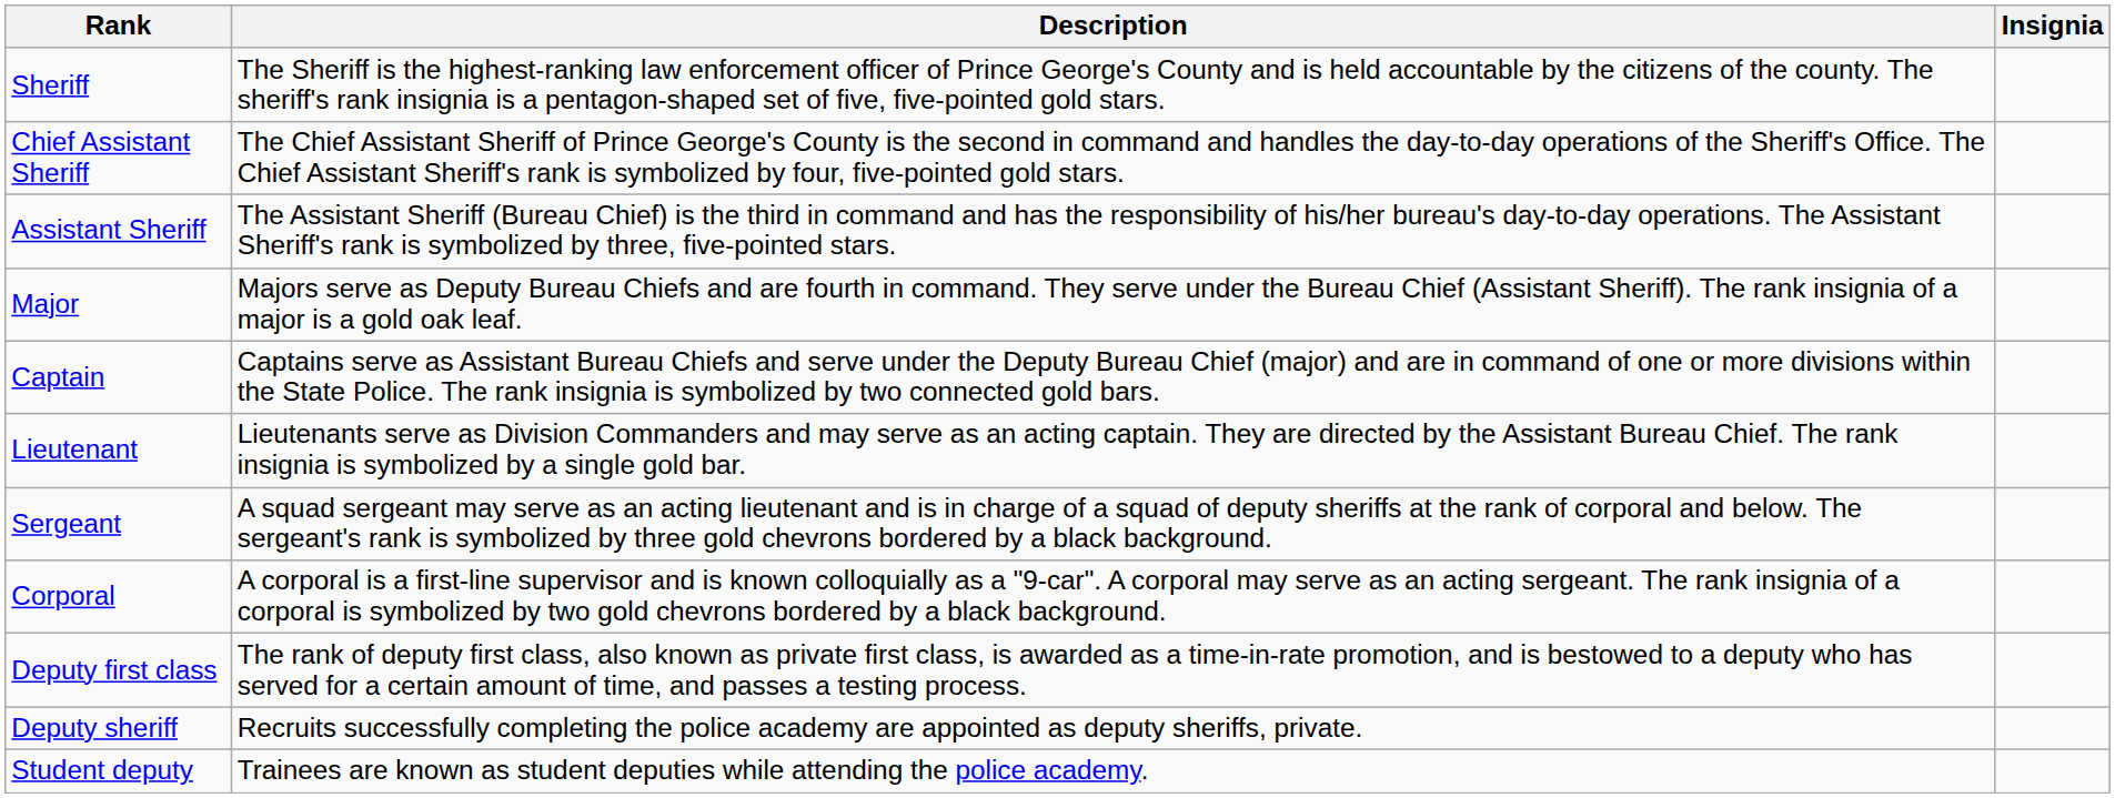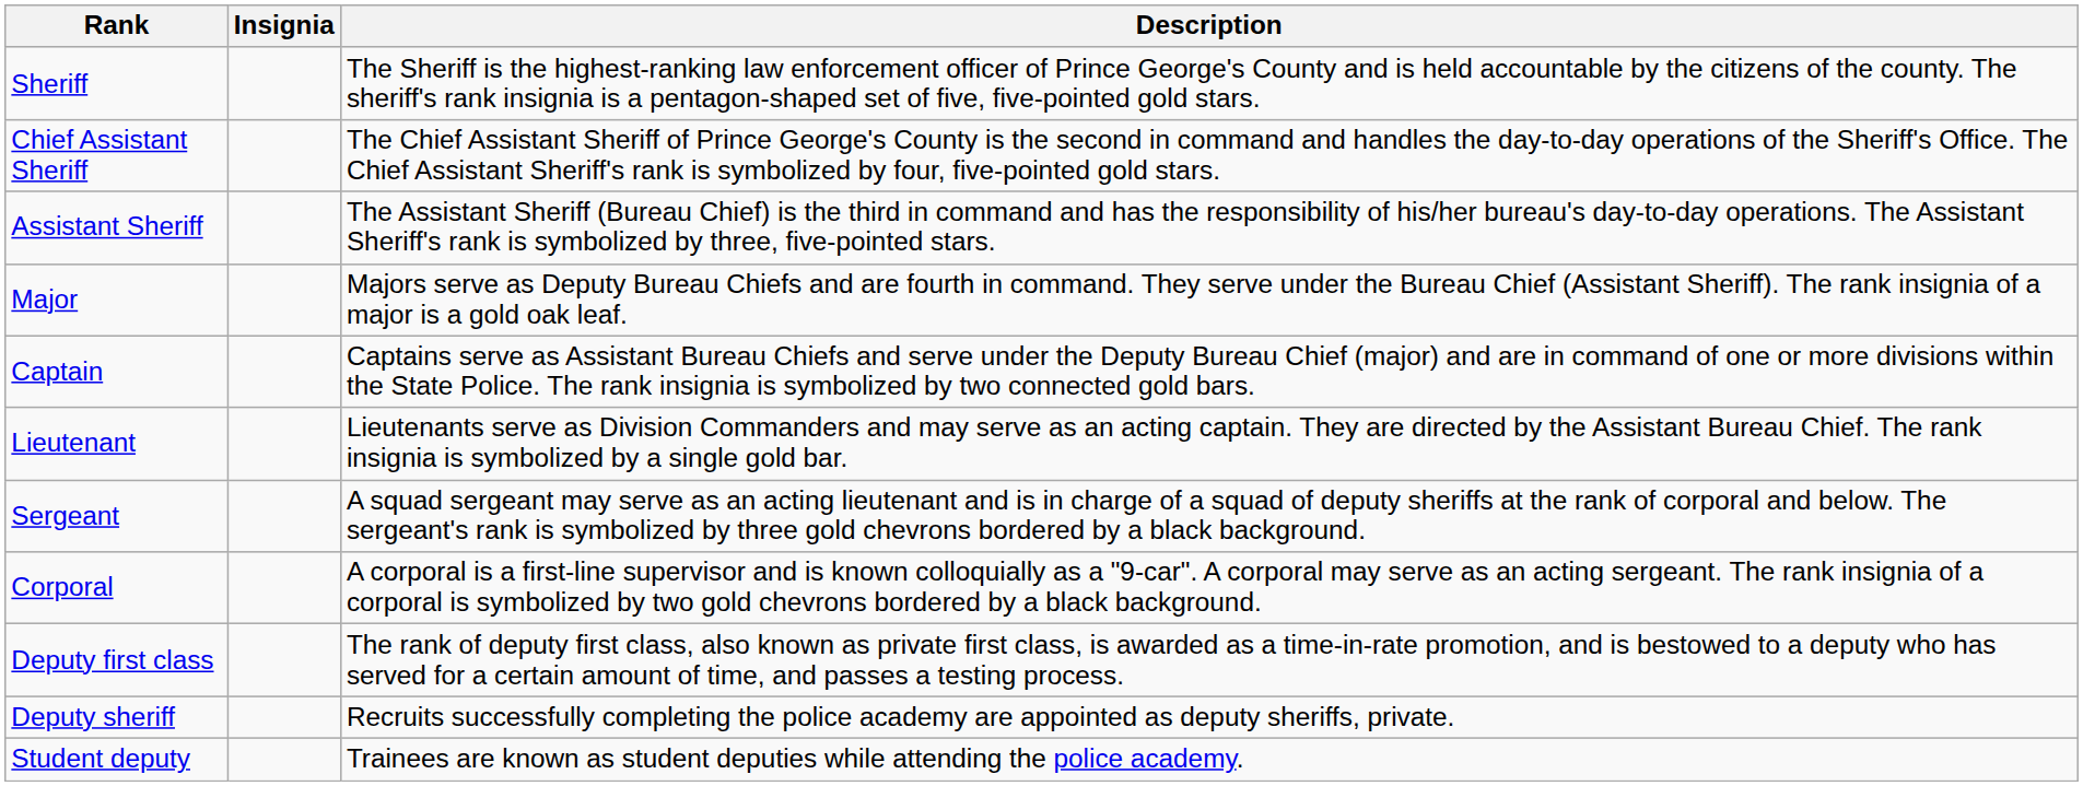columns swapped: Insignia <-> Description
